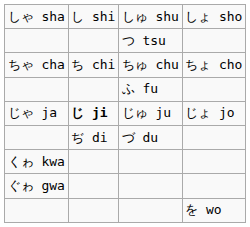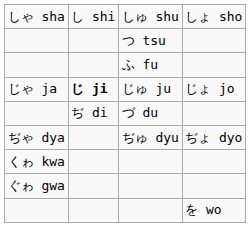- row: ちゃ cha | ち chi | ちゅ chu | ちょ cho
+ row: ぢゃ dya | ぢゅ dyu | ぢょ dyo
